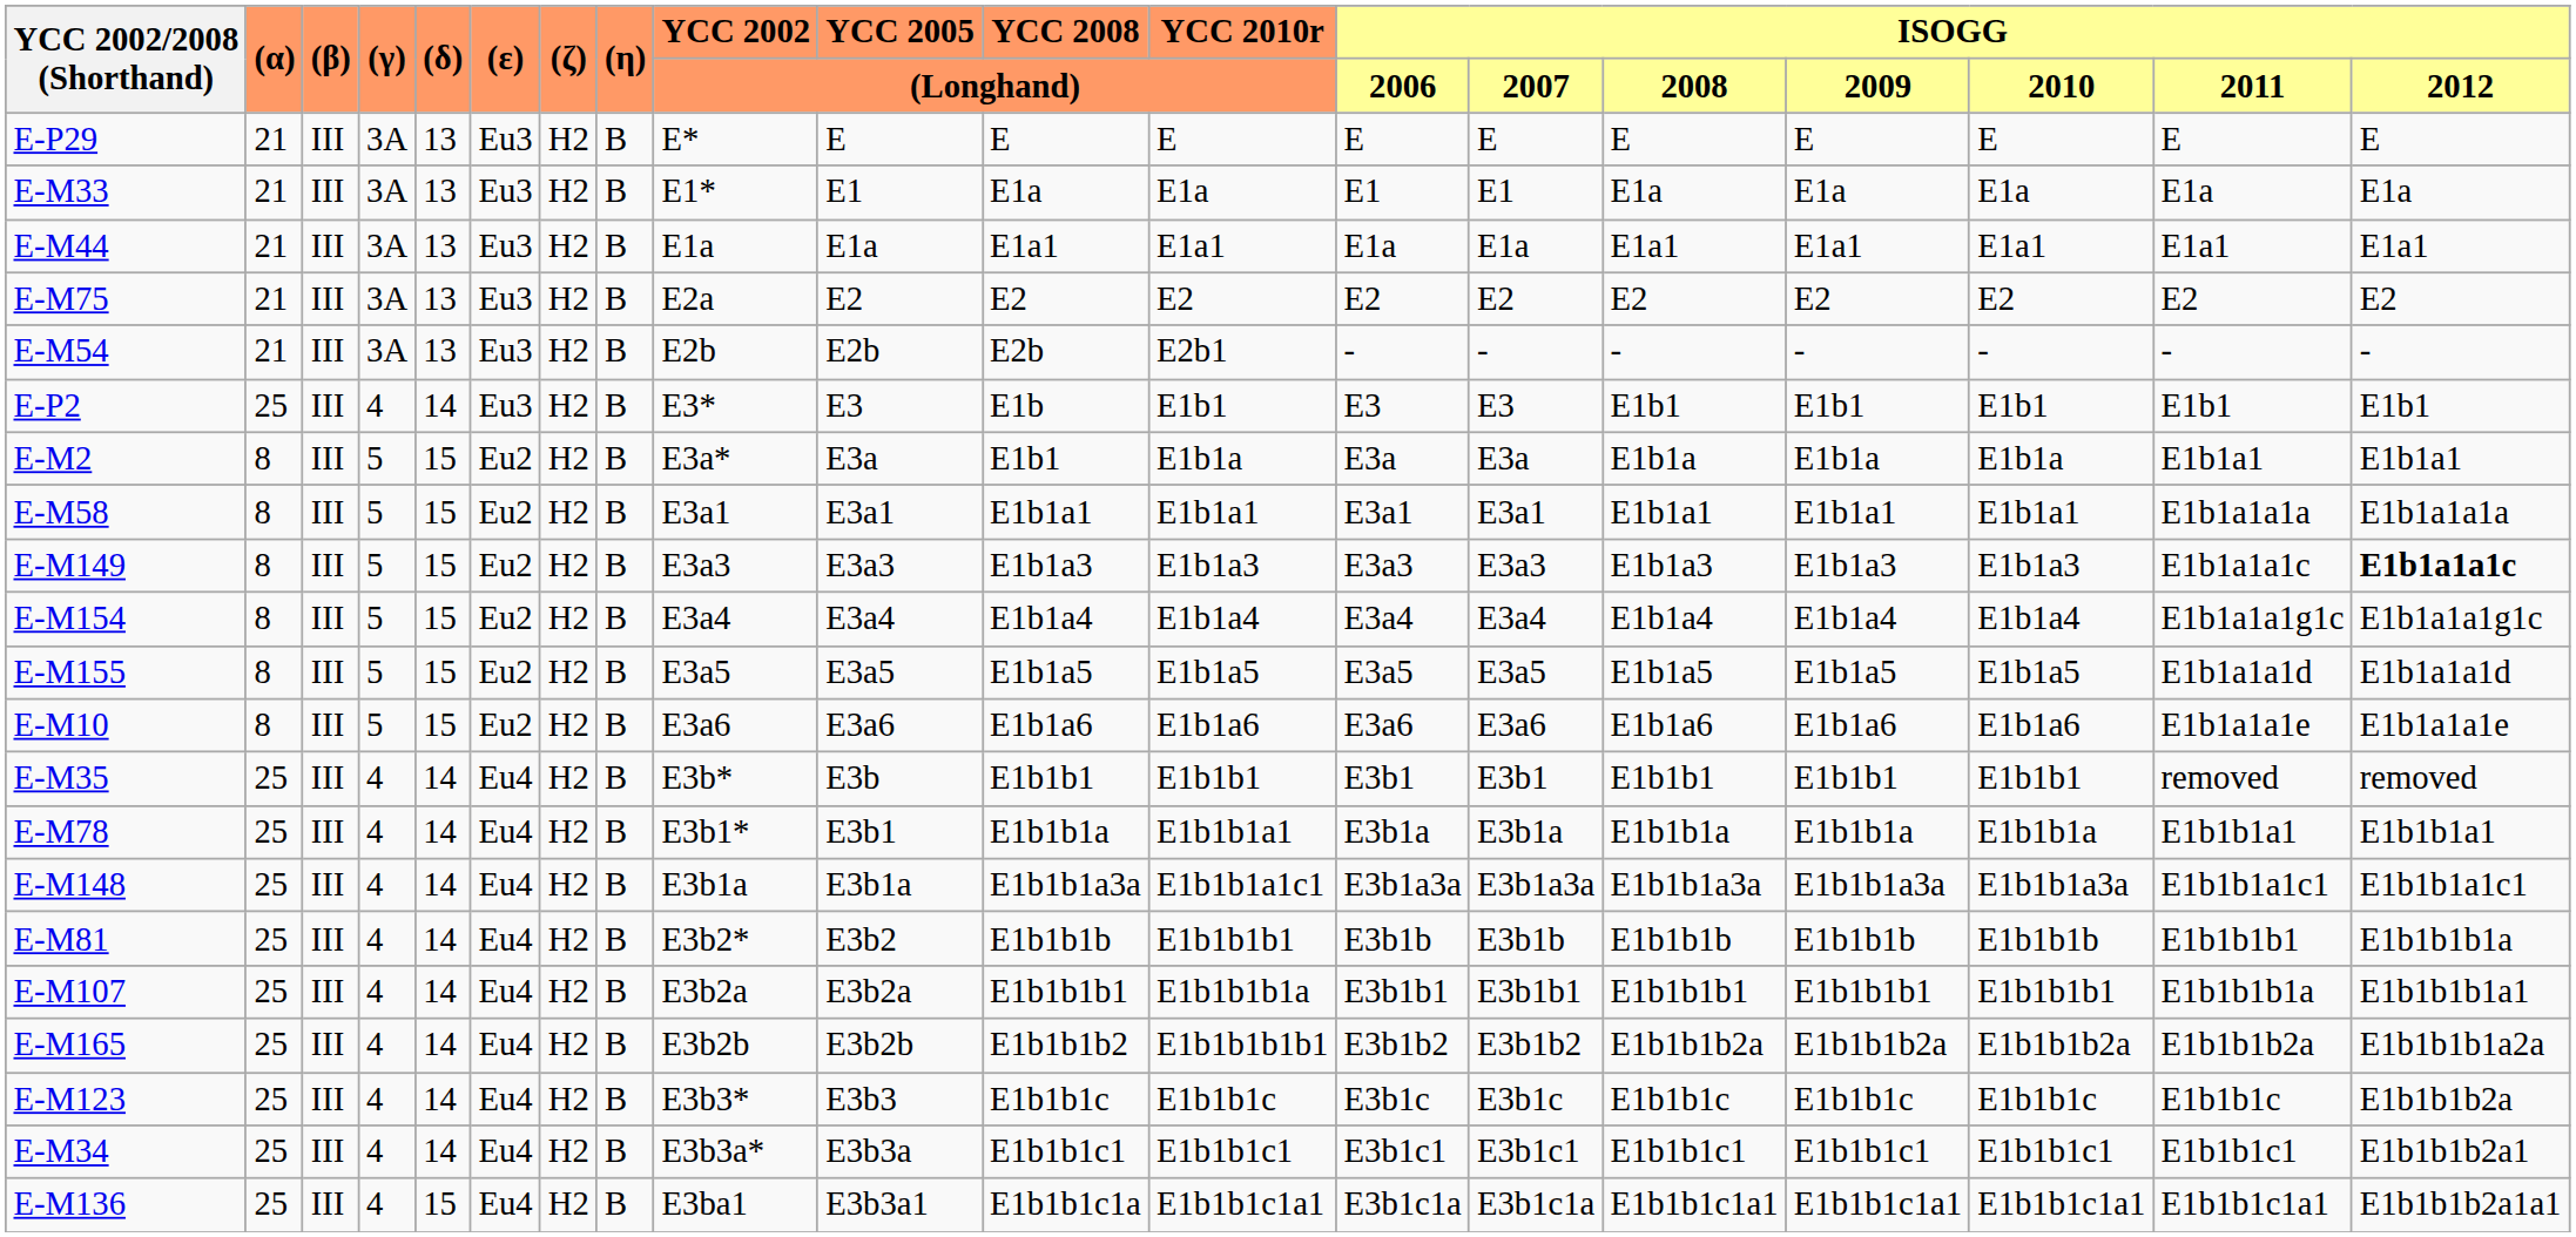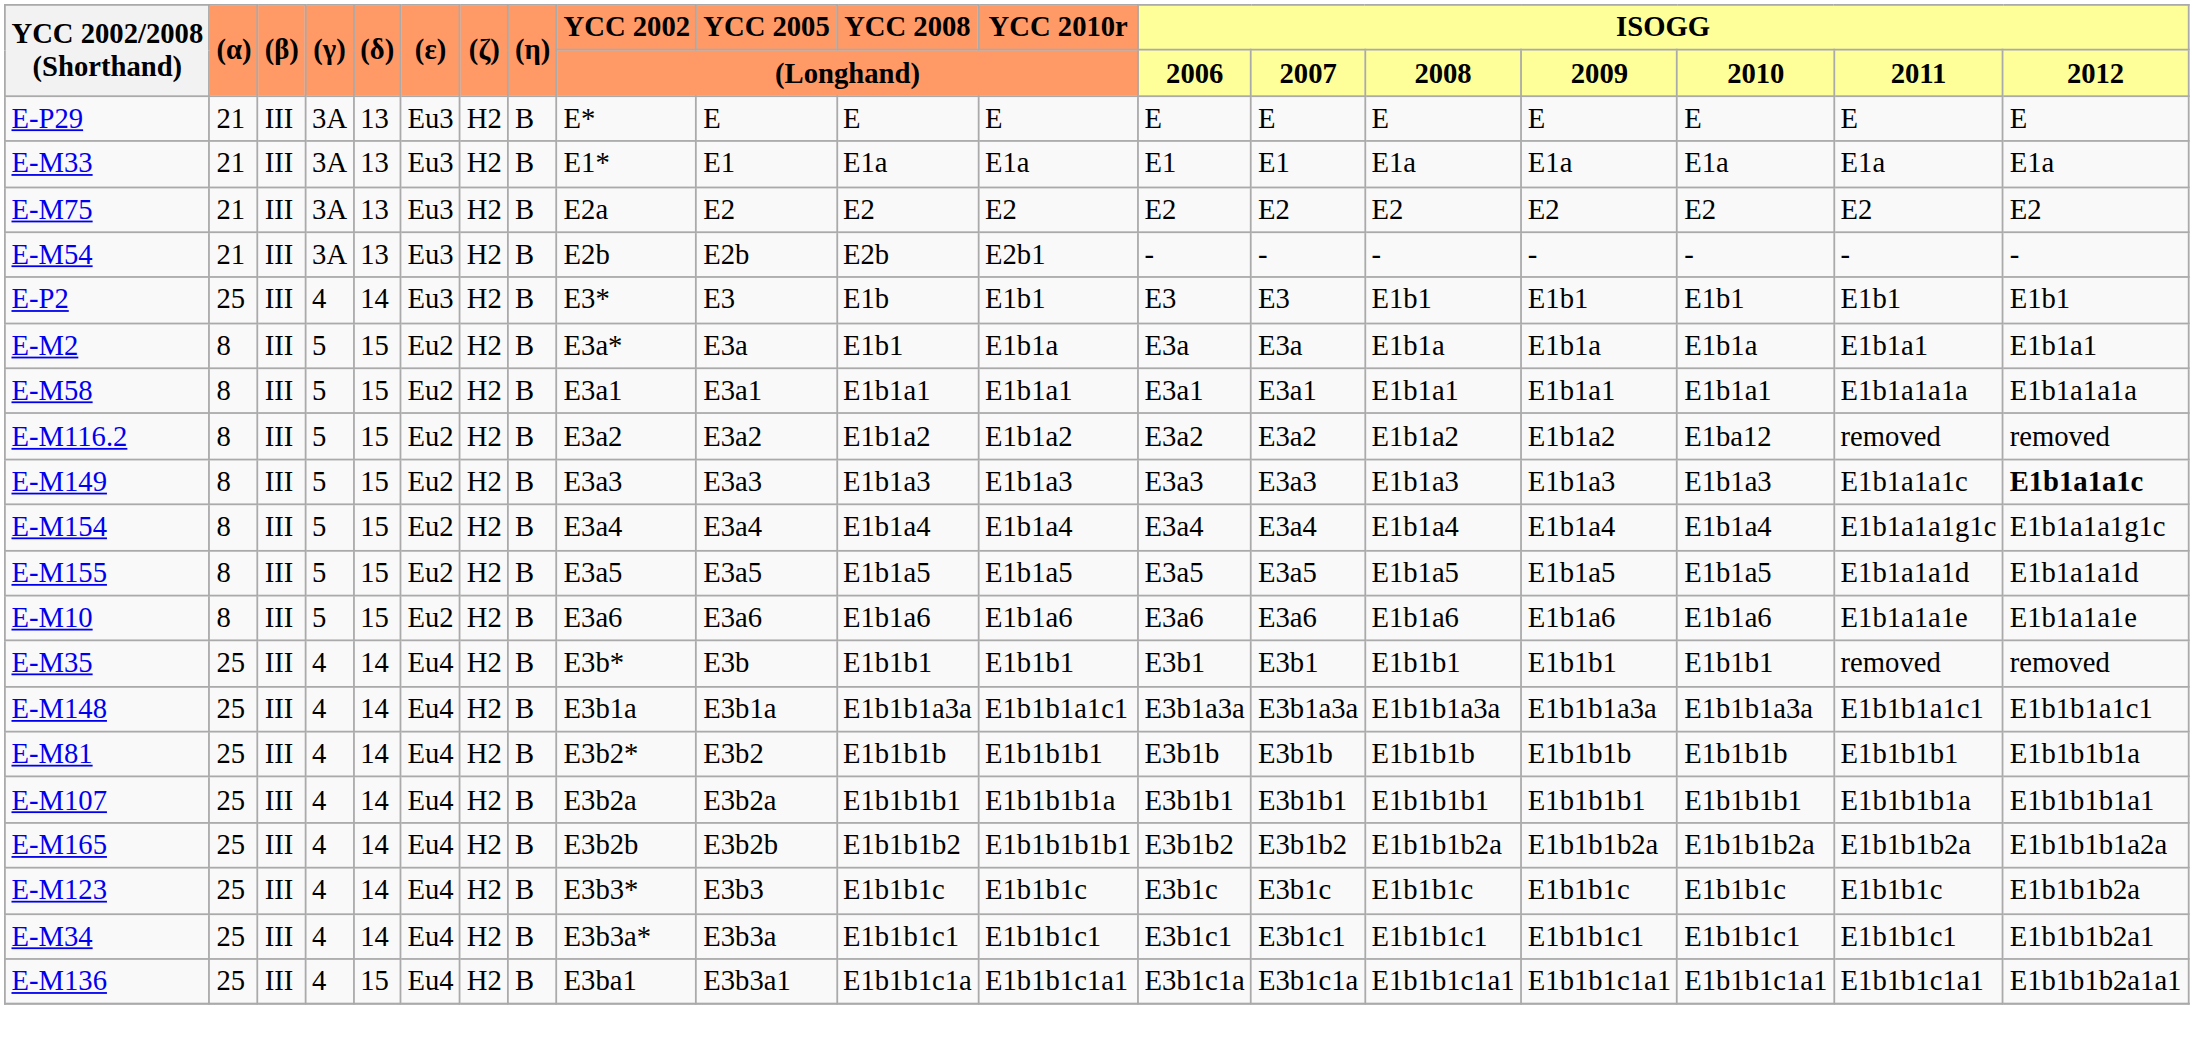- row: E-M44 | 21 | III | 3A | 13 | Eu3 | H2 | B | E1a | E1a | E1a1 | E1a1 | E1a | E1a | E1a1 | E1a1 | E1a1 | E1a1 | E1a1
+ row: E-M116.2 | 8 | III | 5 | 15 | Eu2 | H2 | B | E3a2 | E3a2 | E1b1a2 | E1b1a2 | E3a2 | E3a2 | E1b1a2 | E1b1a2 | E1ba12 | removed | removed
- row: E-M78 | 25 | III | 4 | 14 | Eu4 | H2 | B | E3b1* | E3b1 | E1b1b1a | E1b1b1a1 | E3b1a | E3b1a | E1b1b1a | E1b1b1a | E1b1b1a | E1b1b1a1 | E1b1b1a1
